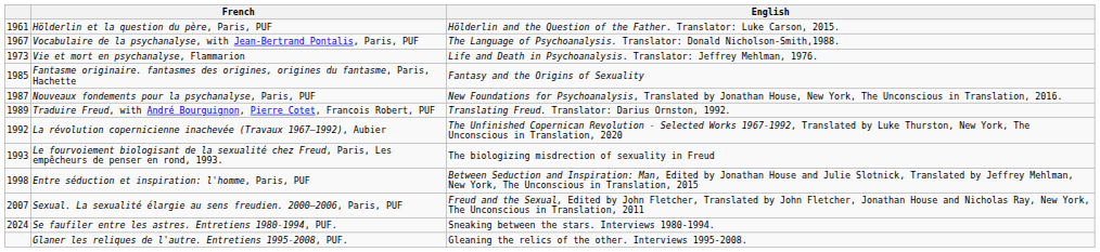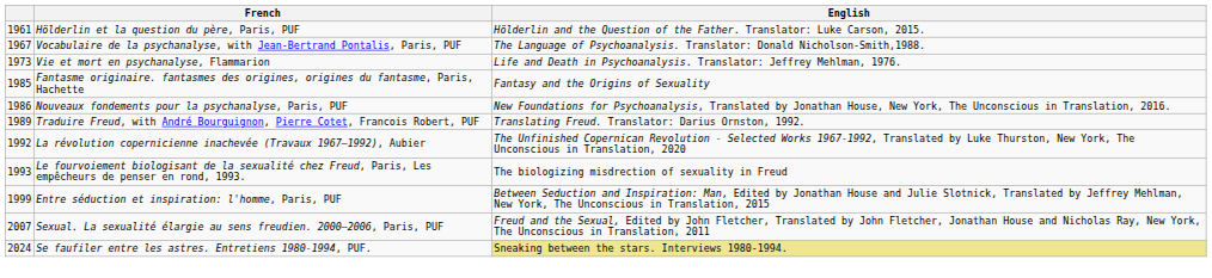Nouveaux fondements pour la psychanalyse, Paris, PUF | column 1: 1987 -> 1986
Entre séduction et inspiration: l'homme, Paris, PUF | column 1: 1998 -> 1999
Se faufiler entre les astres. Entretiens 1980-1994, PUF. | English: no background -> khaki background
- row: Glaner les reliques de l'autre. Entretiens 1995-2008, PUF. | Gleaning the relics of the other. Interviews 1995-2008.
